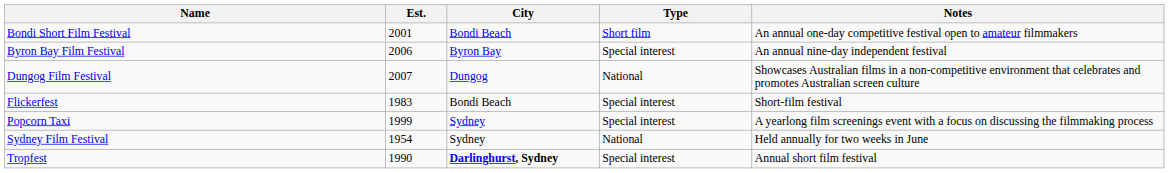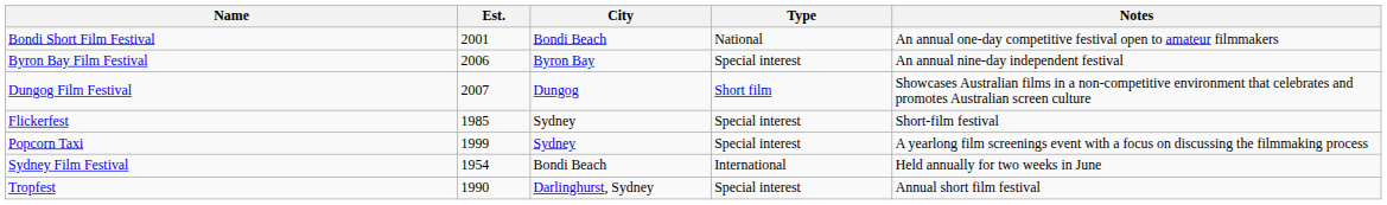Bondi Short Film Festival | Type: Short film -> National
Dungog Film Festival | Type: National -> Short film
Flickerfest | Est.: 1983 -> 1985
Flickerfest | City: Bondi Beach -> Sydney
Sydney Film Festival | City: Sydney -> Bondi Beach
Sydney Film Festival | Type: National -> International
Tropfest | City: bold -> normal
